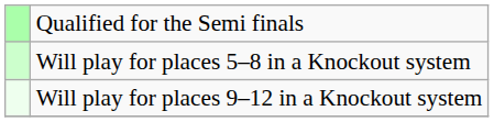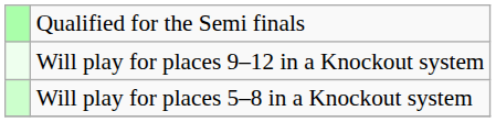rows swapped: Will play for places 5–8 in a Knockout system <-> Will play for places 9–12 in a Knockout system
